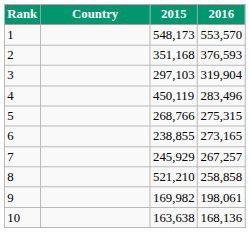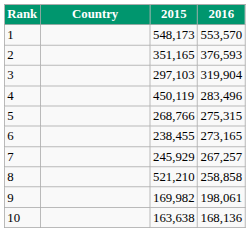2 | 2015: 351,168 -> 351,165
6 | 2015: 238,855 -> 238,455
